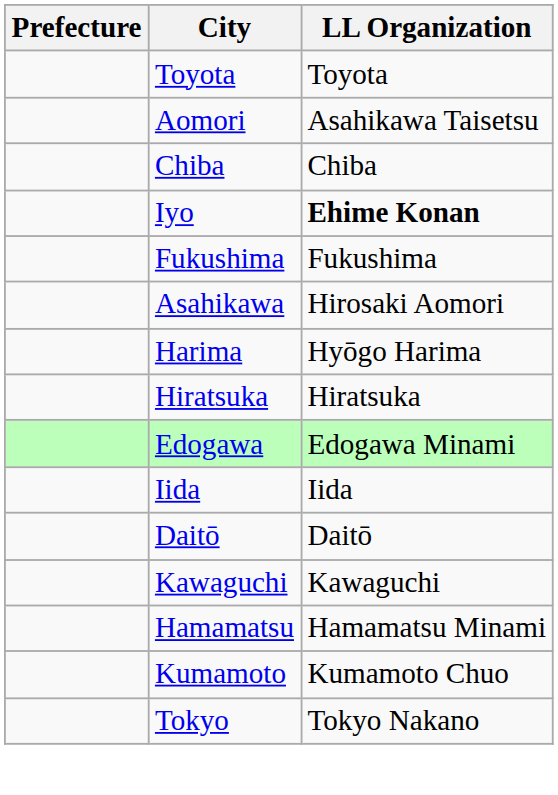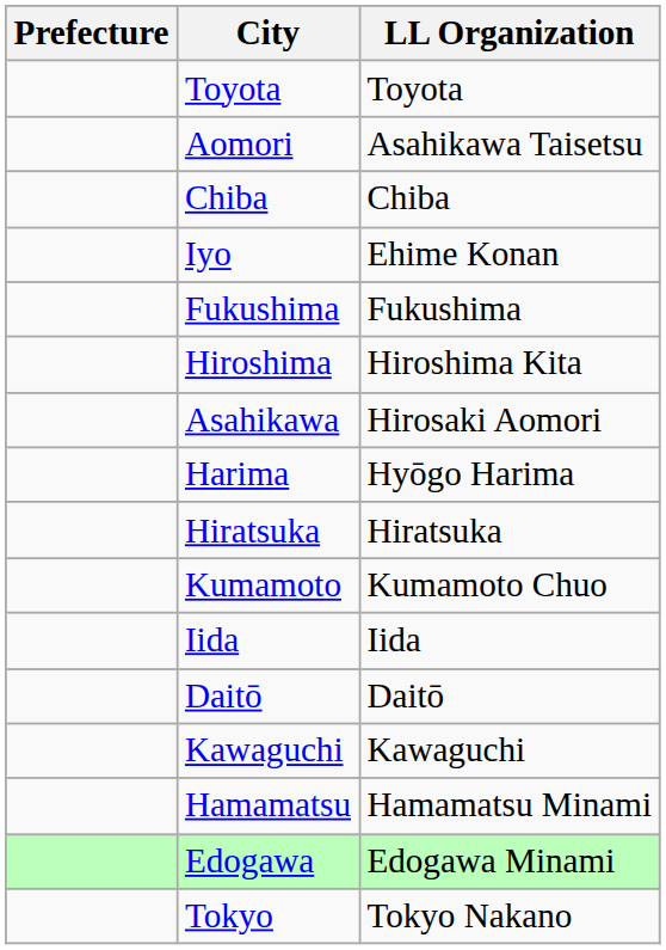Iyo | LL Organization: bold -> normal
+ row: Hiroshima | Hiroshima Kita
rows swapped: Kumamoto <-> Edogawa
